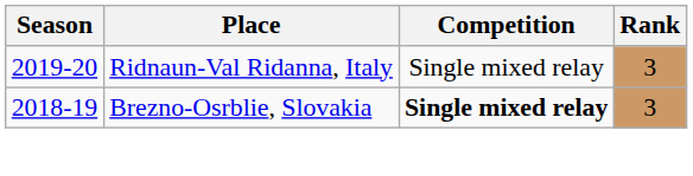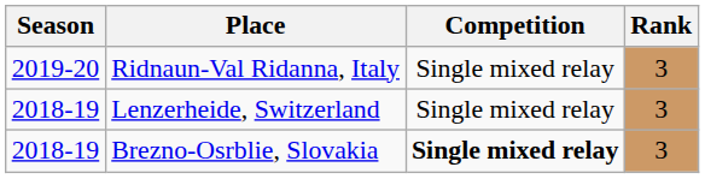+ row: 2018-19 | Lenzerheide, Switzerland | Single mixed relay | 3
